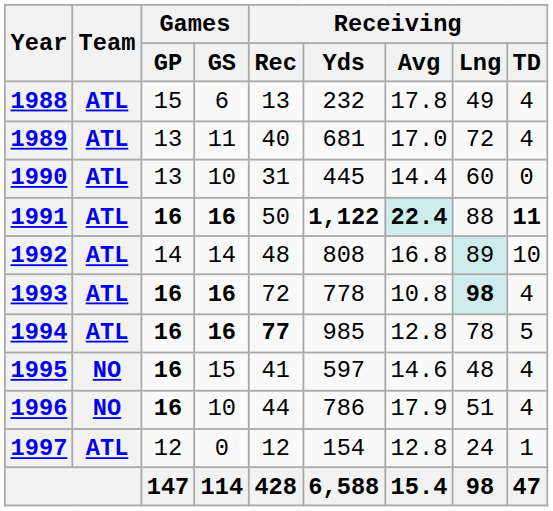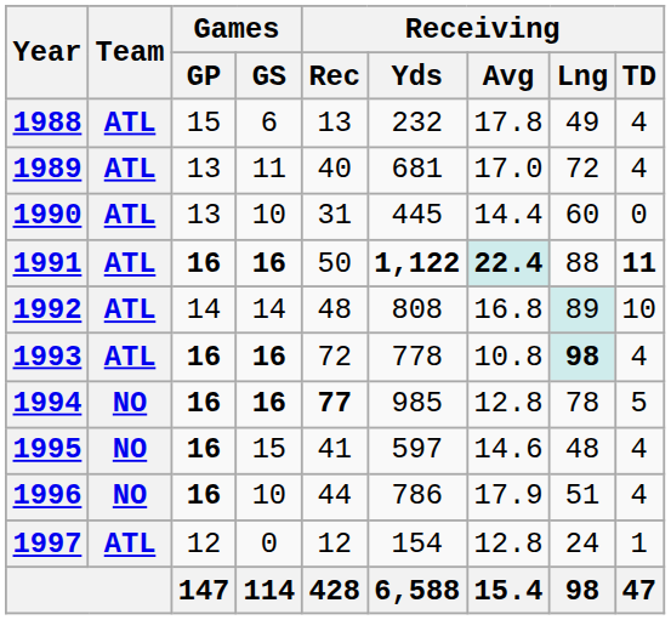1994 | Team: ATL -> NO
